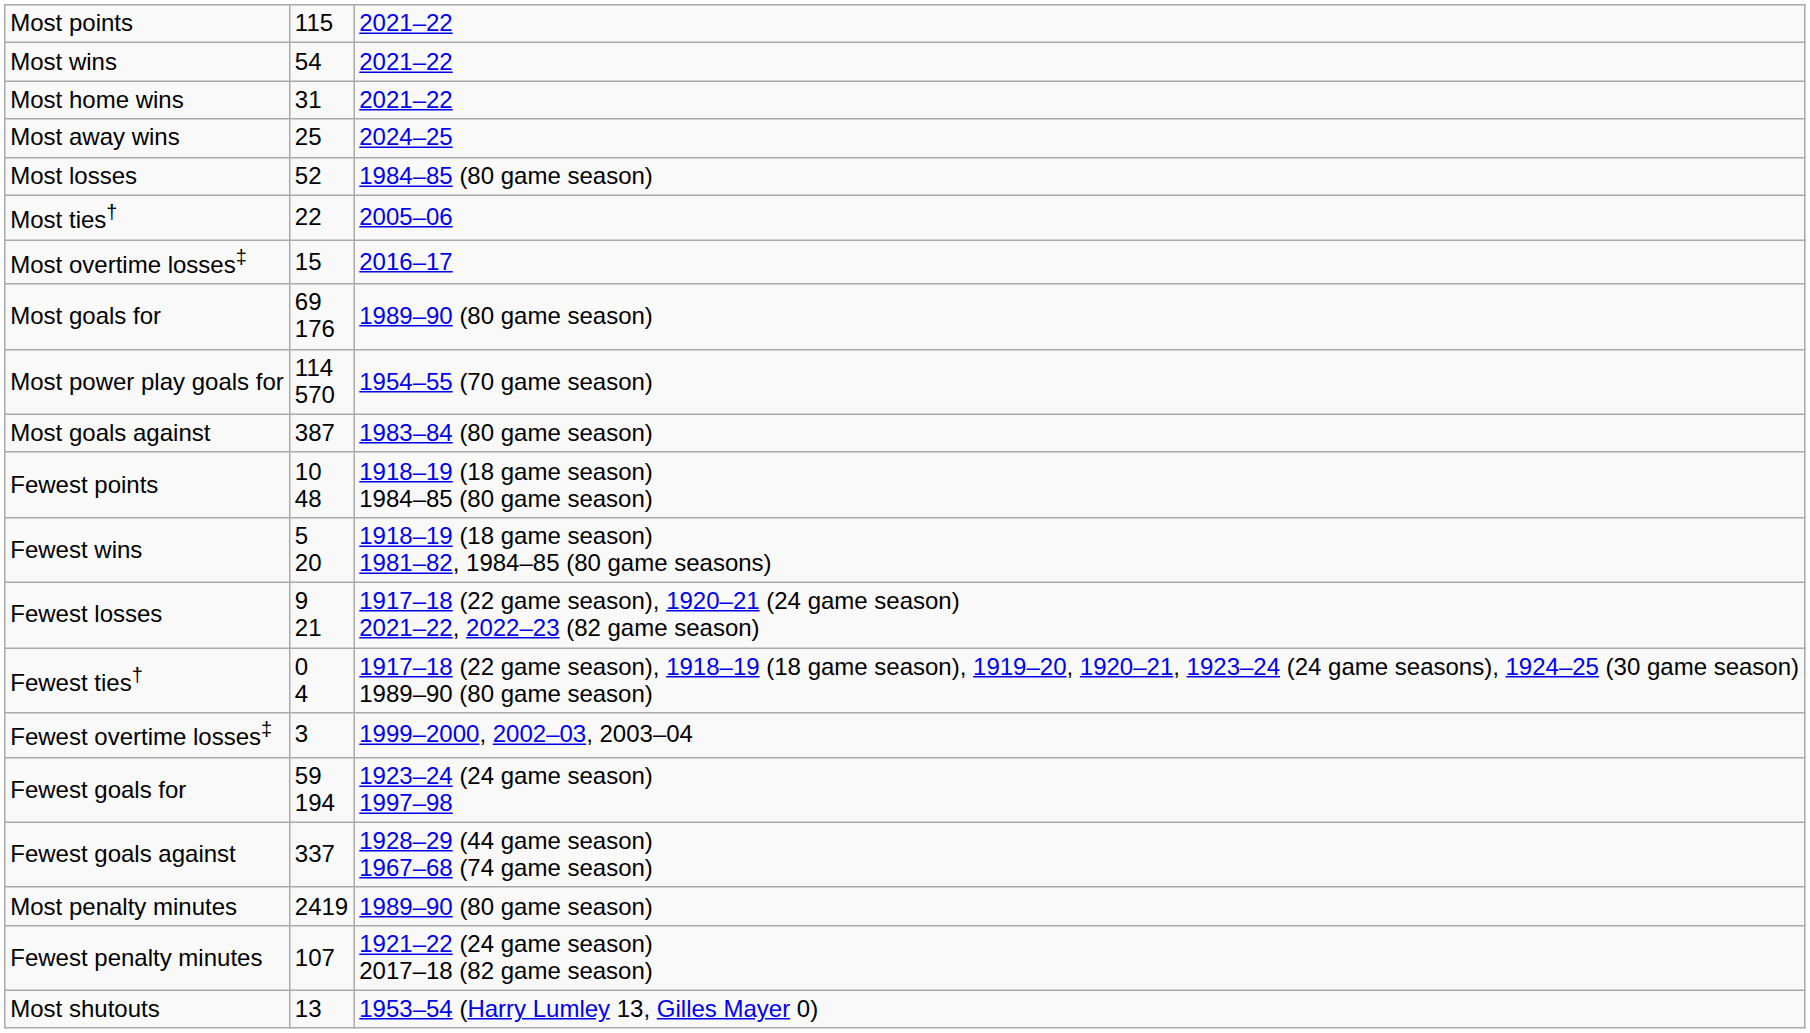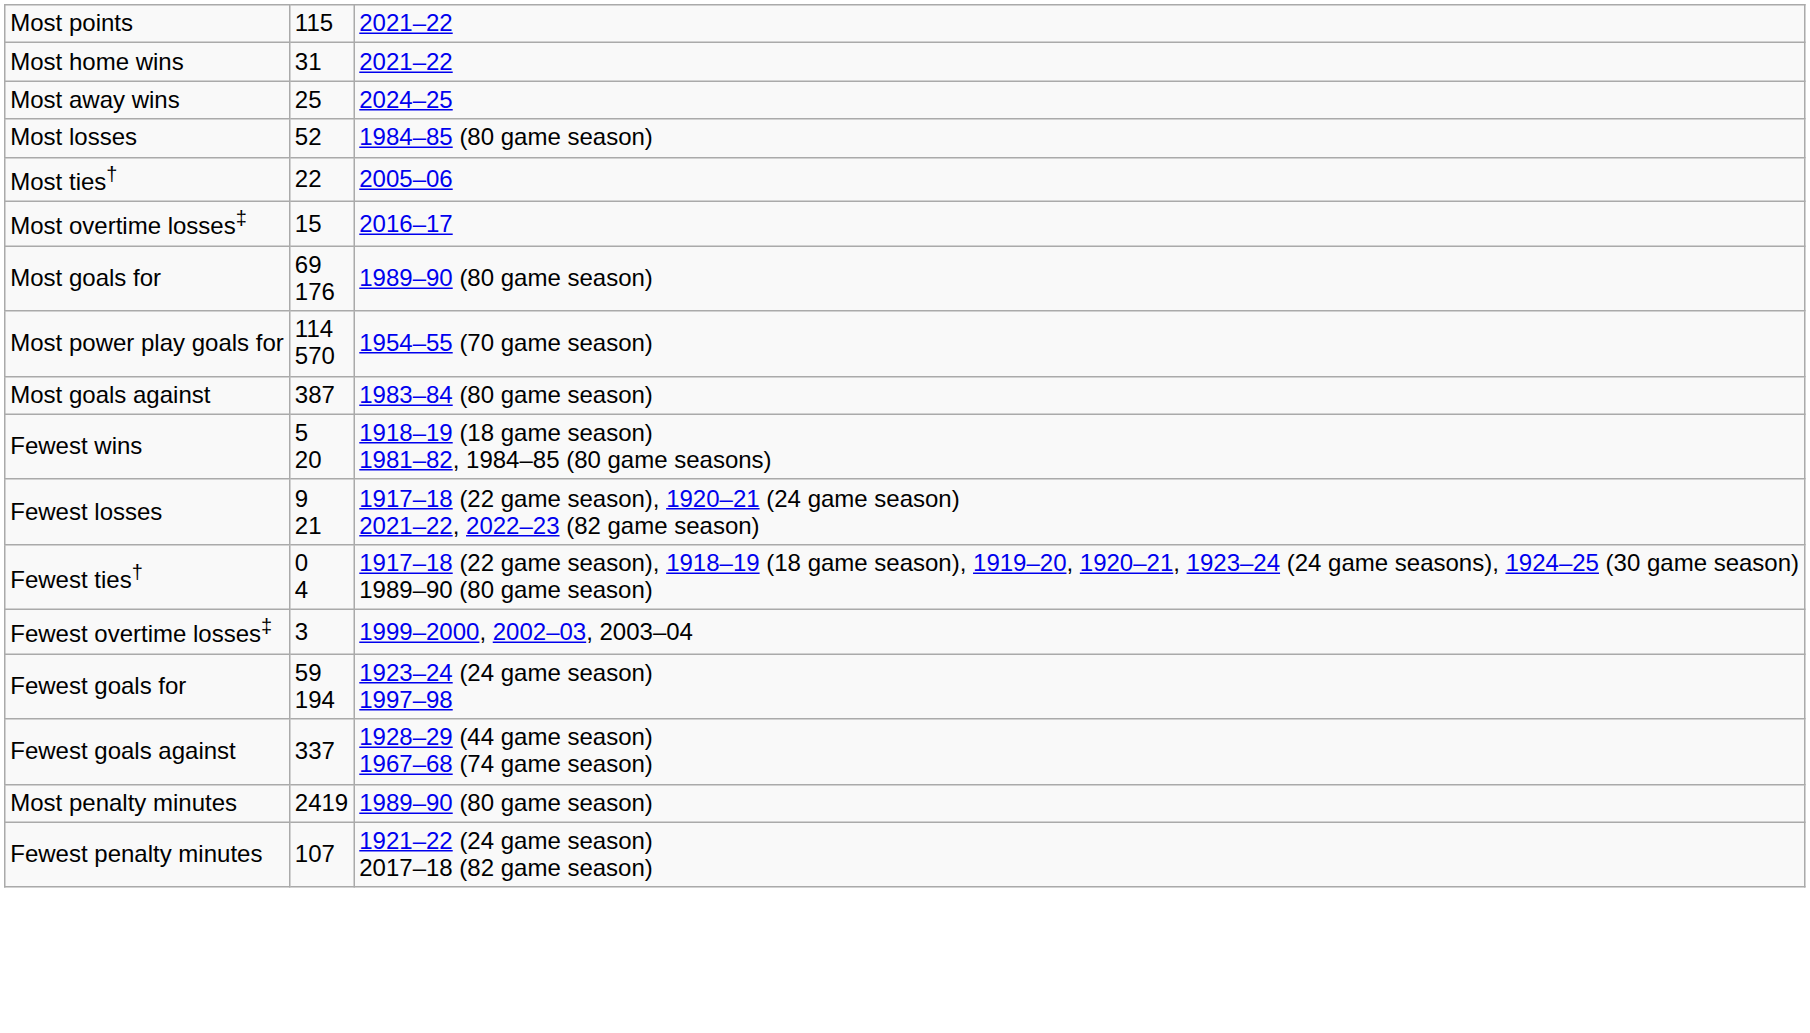- row: Most wins | 54 | 2021–22
- row: Fewest points | 10 48 | 1918–19 (18 game season) 1984–85 (80 game season)
- row: Most shutouts | 13 | 1953–54 (Harry Lumley 13, Gilles Mayer 0)
